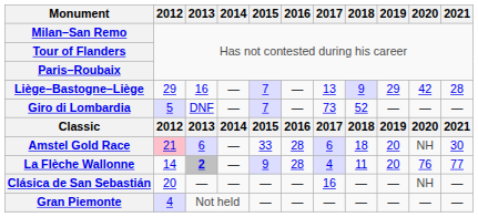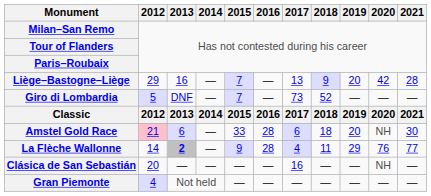Liège–Bastogne–Liège | 2019: 29 -> 20
La Flèche Wallonne | 2019: 20 -> 29
